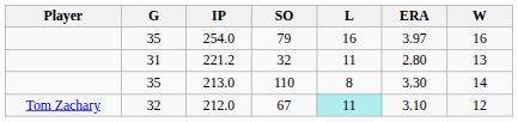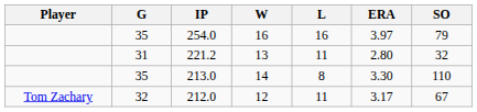columns swapped: W <-> SO
212.0 | L: paleturquoise background -> no background
212.0 | ERA: 3.10 -> 3.17
